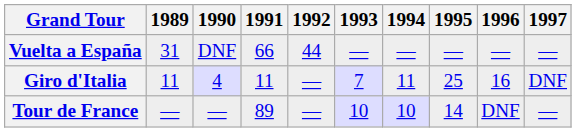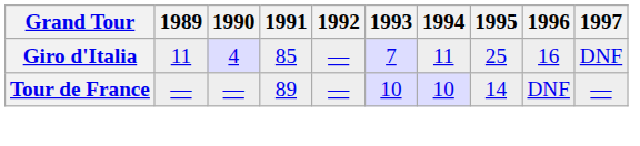- row: Vuelta a España | 31 | DNF | 66 | 44 | — | — | — | — | —
Giro d'Italia | 1991: 11 -> 85
